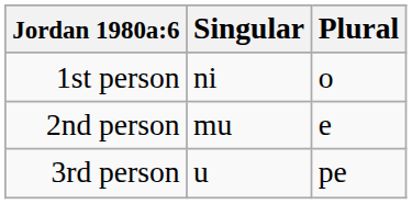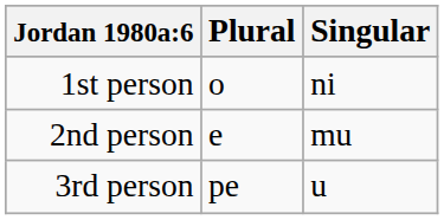columns swapped: Singular <-> Plural
